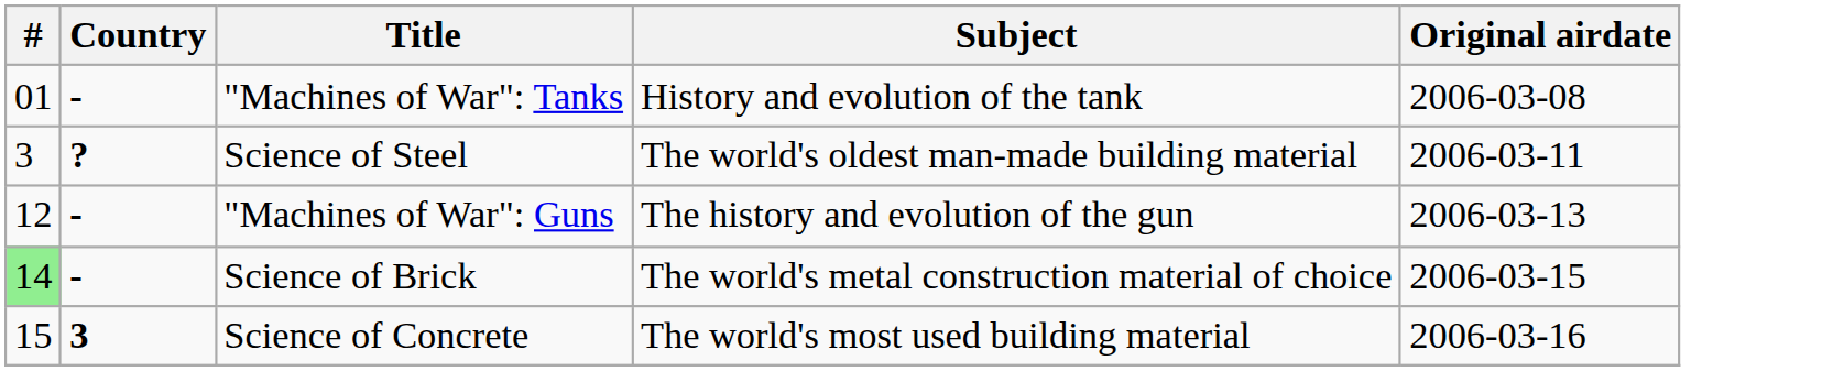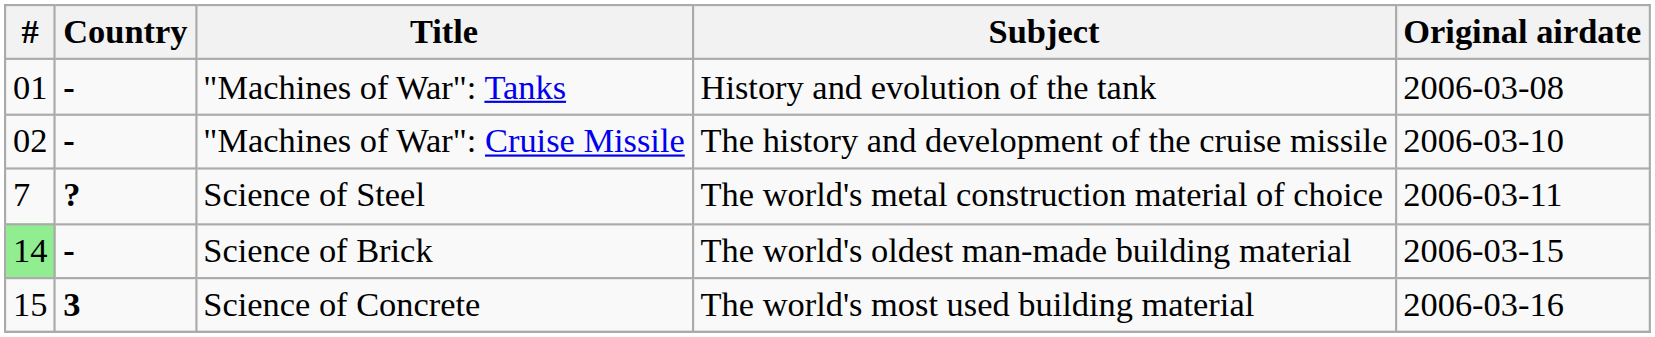+ row: 02 | - | "Machines of War": Cruise Missile | The history and development of the cruise missile | 2006-03-10
Science of Steel | #: 3 -> 7
Science of Steel | Subject: The world's oldest man-made building material -> The world's metal construction material of choice
- row: 12 | - | "Machines of War": Guns | The history and evolution of the gun | 2006-03-13
Science of Brick | Subject: The world's metal construction material of choice -> The world's oldest man-made building material
